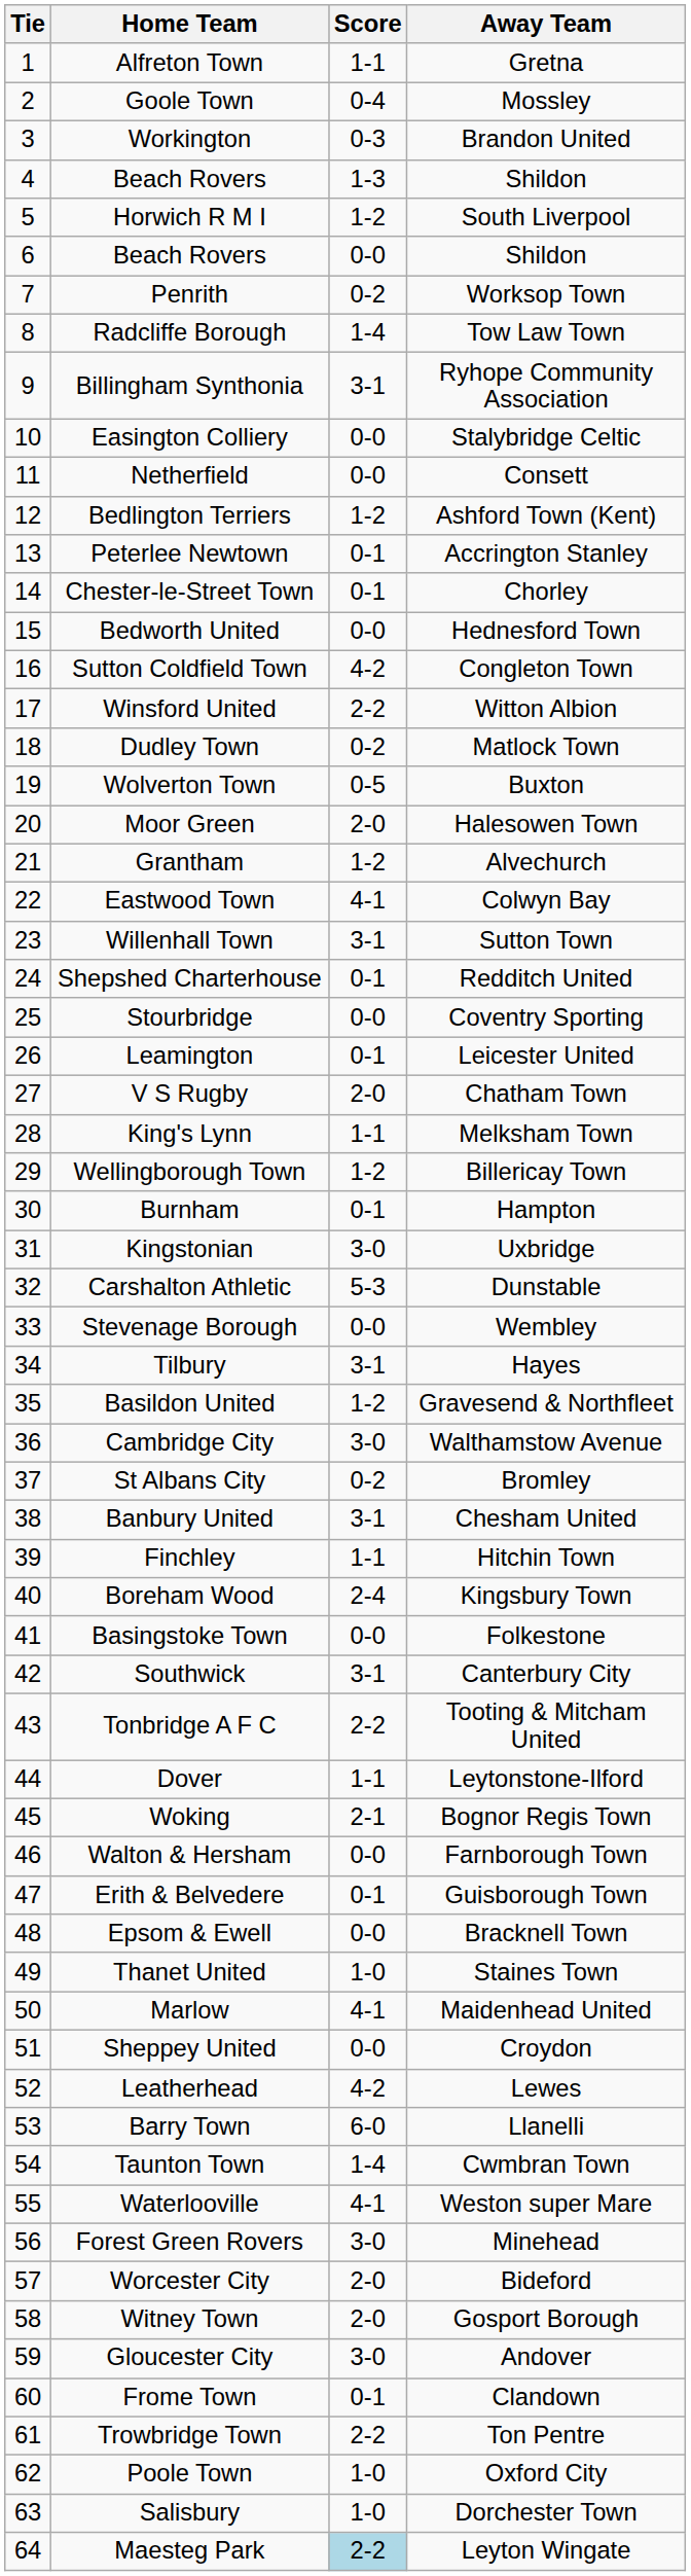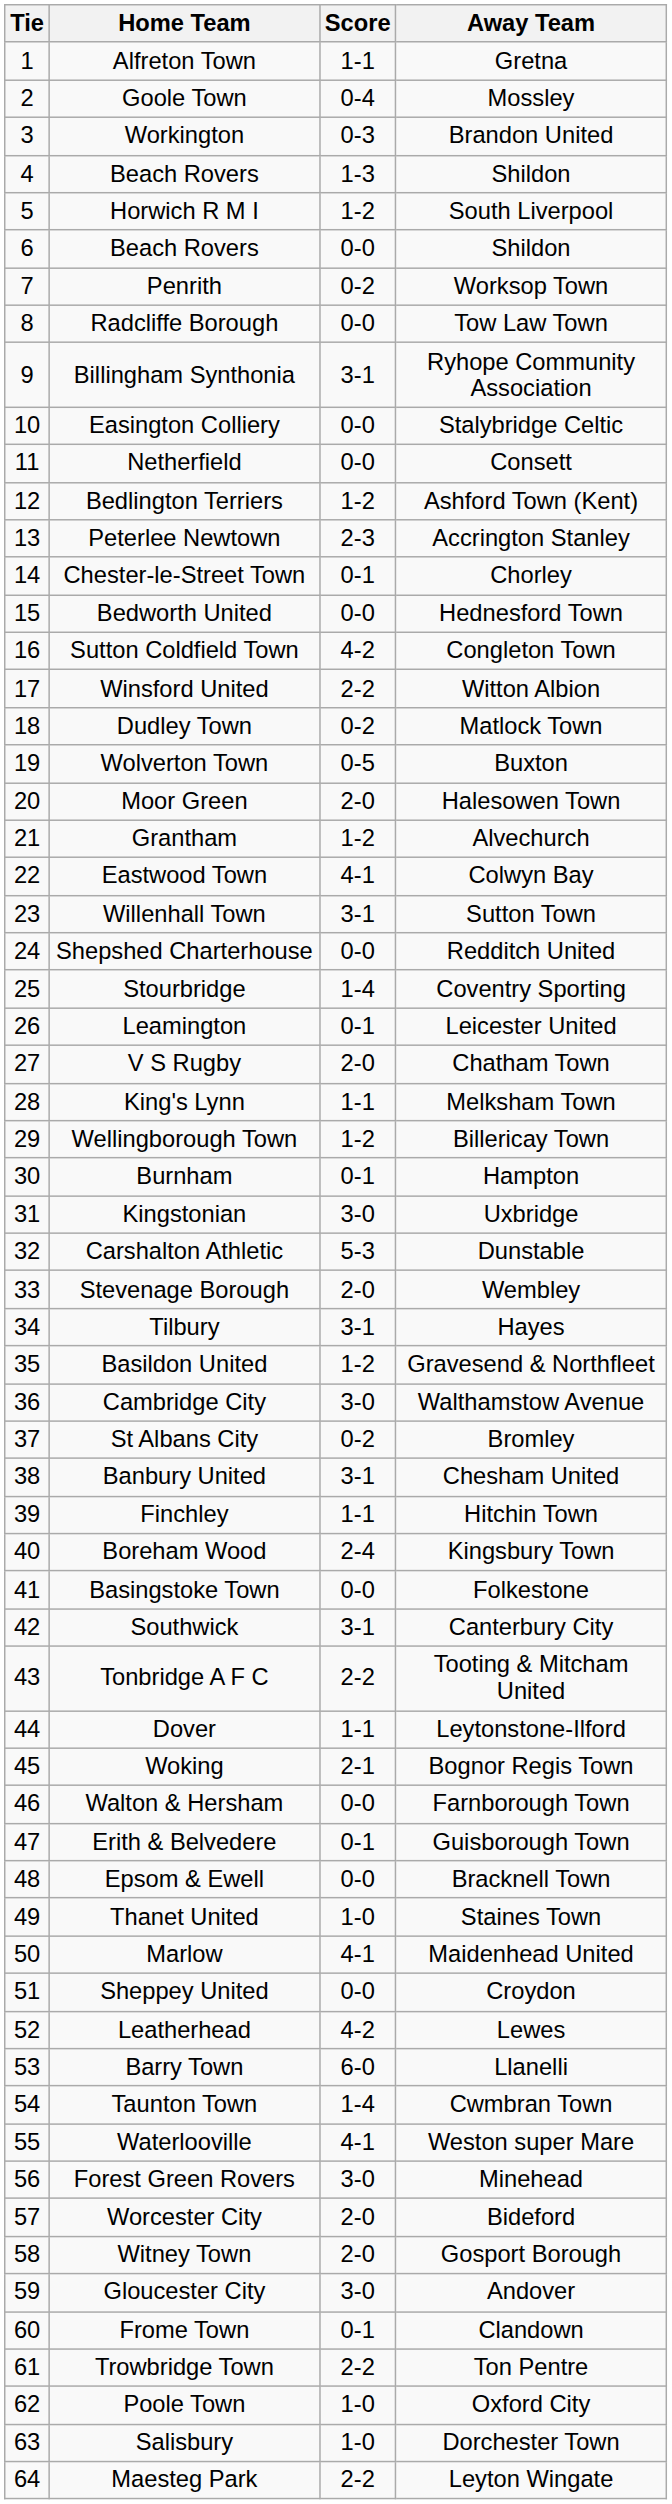Radcliffe Borough | Score: 1-4 -> 0-0
Peterlee Newtown | Score: 0-1 -> 2-3
Shepshed Charterhouse | Score: 0-1 -> 0-0
Stourbridge | Score: 0-0 -> 1-4
Stevenage Borough | Score: 0-0 -> 2-0
Maesteg Park | Score: lightblue background -> no background
